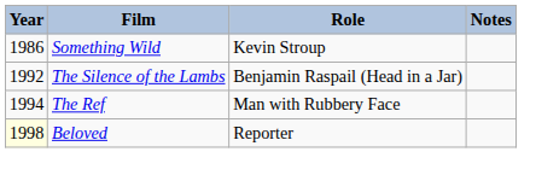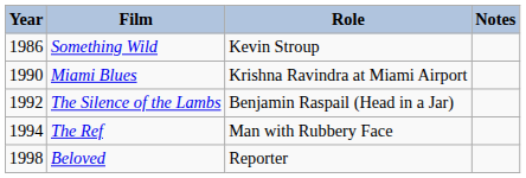+ row: 1990 | Miami Blues | Krishna Ravindra at Miami Airport
Beloved | Year: lightyellow background -> no background
